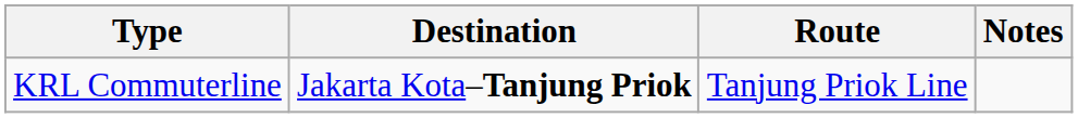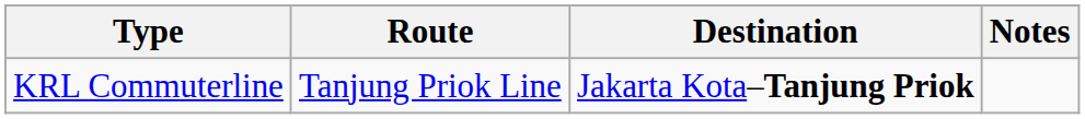columns swapped: Route <-> Destination
